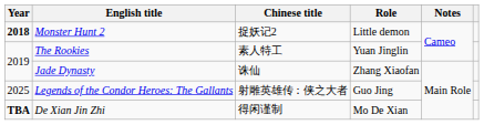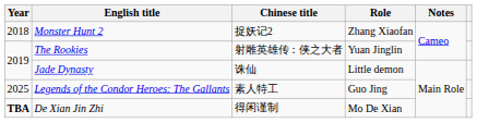Monster Hunt 2 | Year: bold -> normal
Monster Hunt 2 | Role: Little demon -> Zhang Xiaofan
The Rookies | Chinese title: 素人特工 -> 射雕英雄传：侠之大者
Jade Dynasty | Role: Zhang Xiaofan -> Little demon
Legends of the Condor Heroes: The Gallants | Chinese title: 射雕英雄传：侠之大者 -> 素人特工
